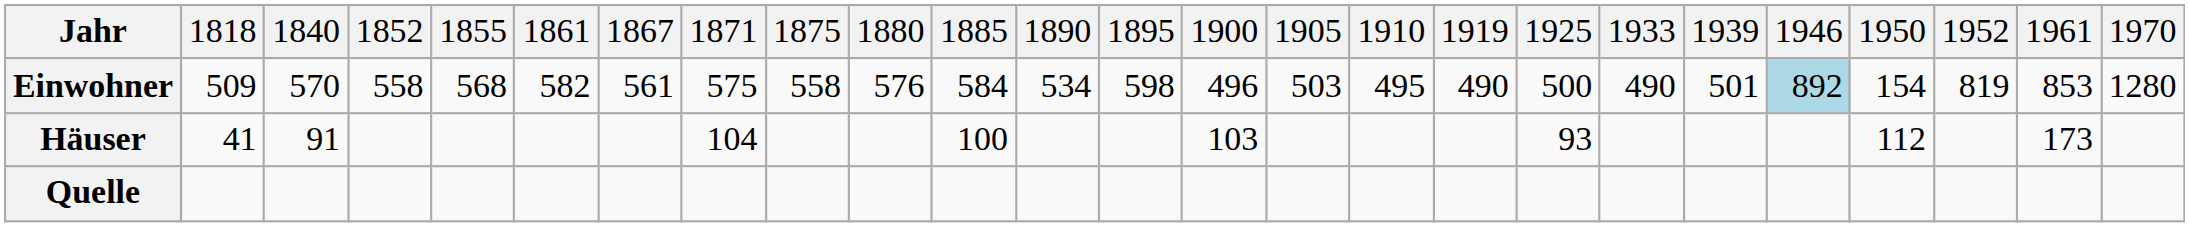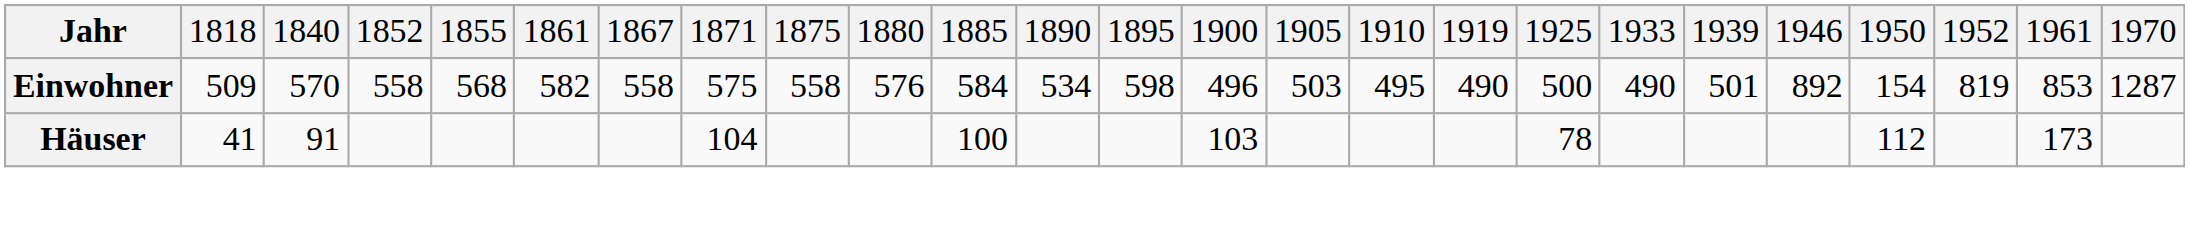Einwohner | column 7: 561 -> 558
Einwohner | column 21: lightblue background -> no background
Einwohner | column 25: 1280 -> 1287
Häuser | column 18: 93 -> 78
- row: Quelle
